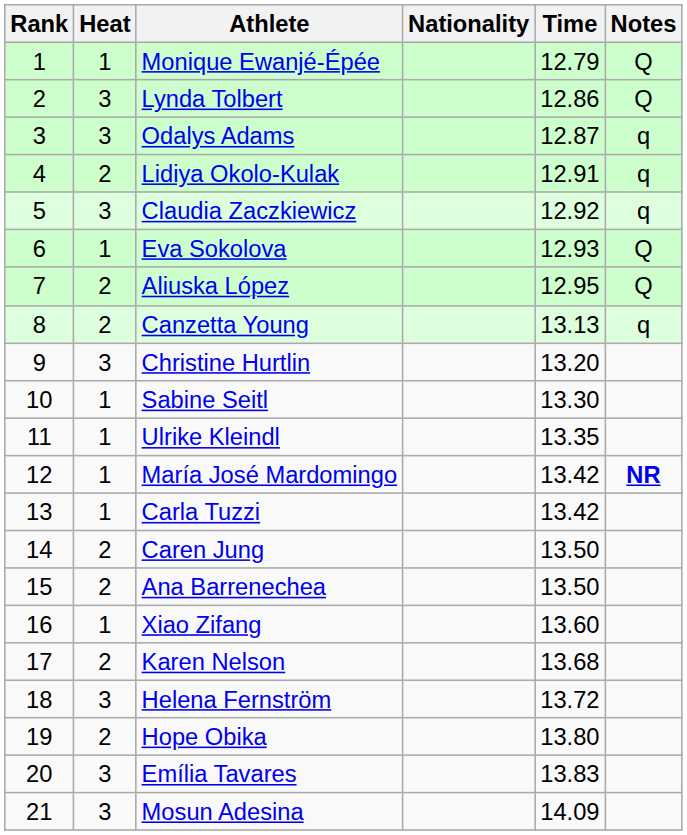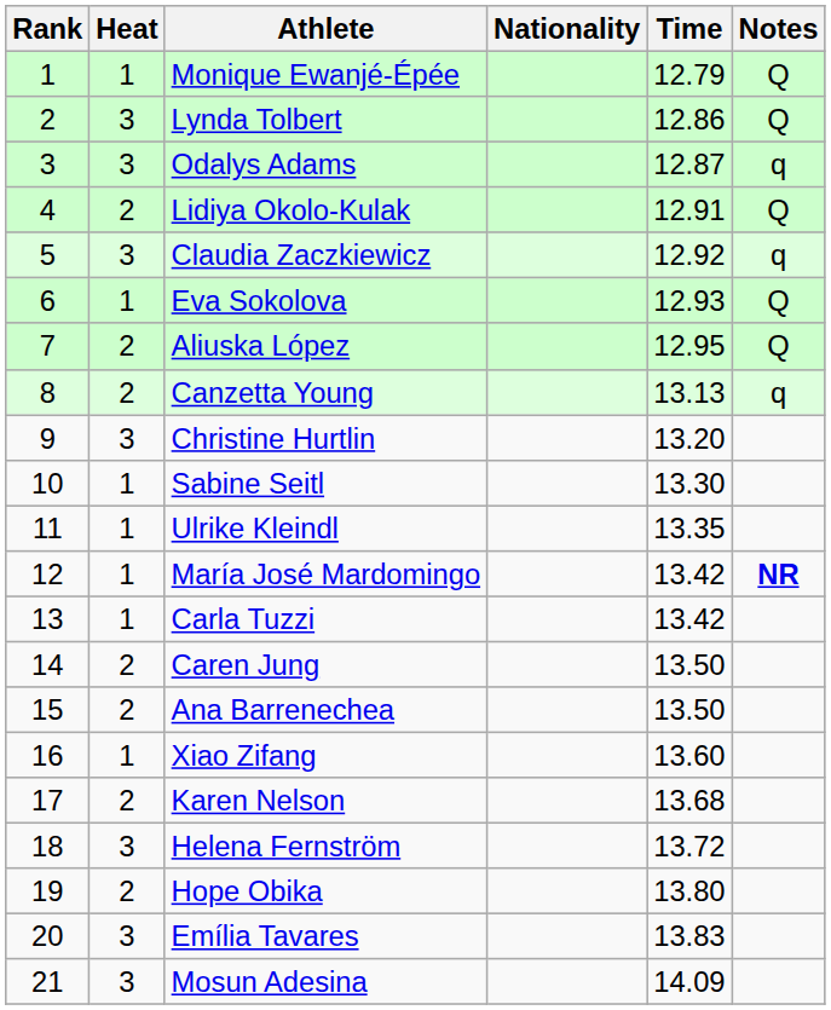Lidiya Okolo-Kulak | Notes: q -> Q
